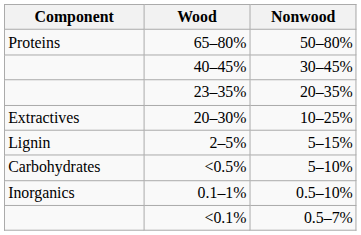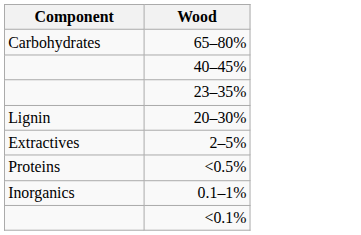- column: Nonwood | 50–80% | 30–45% | 20–35% | 10–25% | 5–15% | 5–10% | 0.5–10% | 0.5–7%
65–80% | Component: Proteins -> Carbohydrates
20–30% | Component: Extractives -> Lignin
2–5% | Component: Lignin -> Extractives
<0.5% | Component: Carbohydrates -> Proteins
